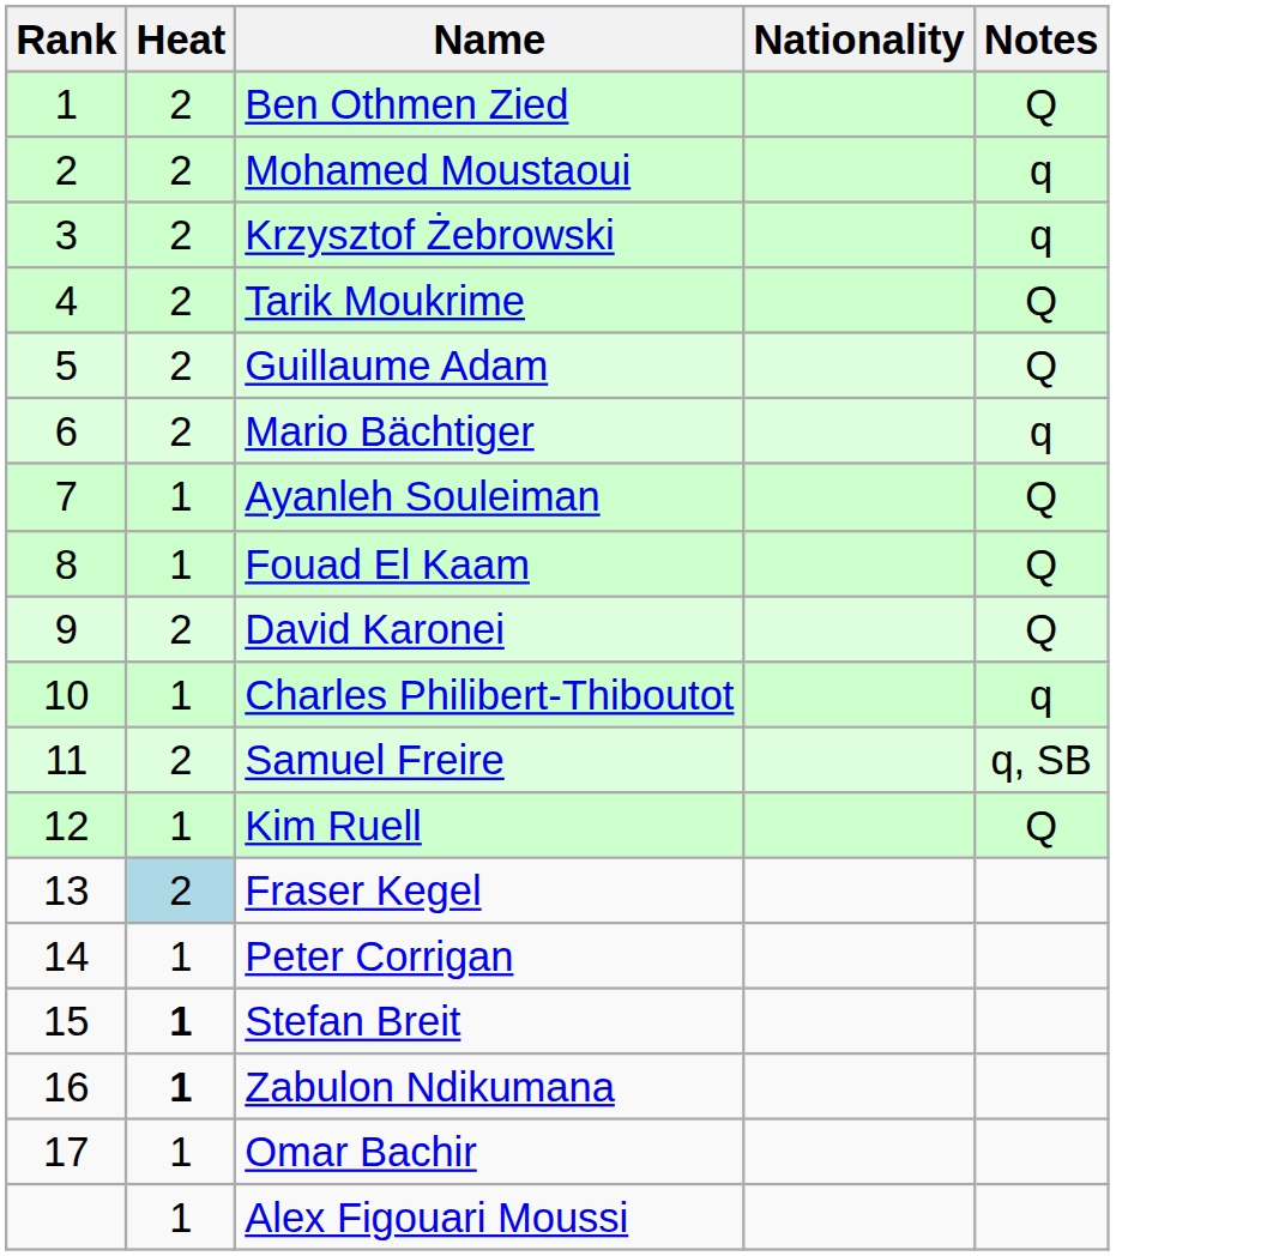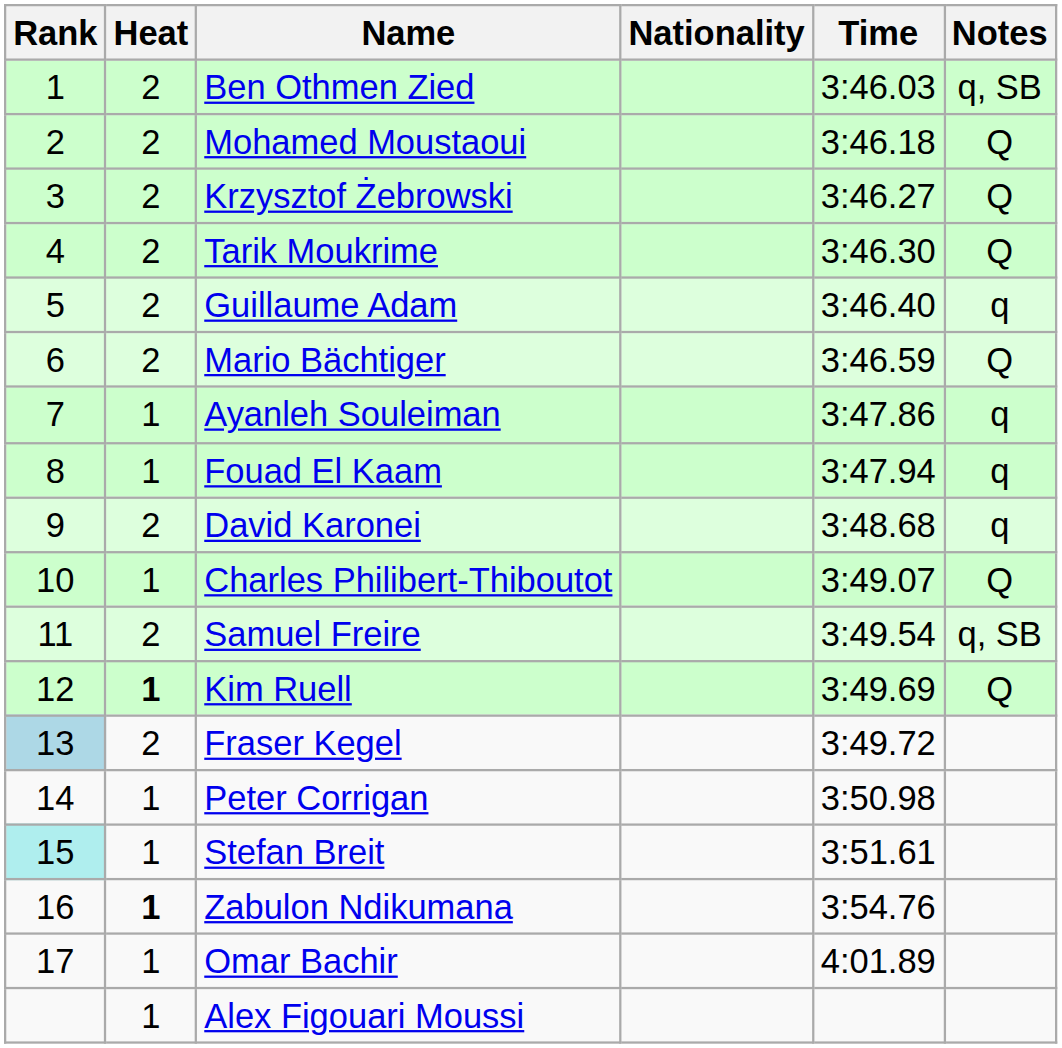+ column: Time | 3:46.03 | 3:46.18 | 3:46.27 | 3:46.30 | 3:46.40 | 3:46.59 | 3:47.86 | 3:47.94 | 3:48.68 | 3:49.07 | 3:49.54 | 3:49.69 | 3:49.72 | 3:50.98 | 3:51.61 | 3:54.76 | 4:01.89
Ben Othmen Zied | Notes: Q -> q, SB
Mohamed Moustaoui | Notes: q -> Q
Krzysztof Żebrowski | Notes: q -> Q
Guillaume Adam | Notes: Q -> q
Mario Bächtiger | Notes: q -> Q
Ayanleh Souleiman | Notes: Q -> q
Fouad El Kaam | Notes: Q -> q
David Karonei | Notes: Q -> q
Charles Philibert-Thiboutot | Notes: q -> Q
Kim Ruell | Heat: normal -> bold
Fraser Kegel | Rank: no background -> lightblue background
Fraser Kegel | Heat: lightblue background -> no background
Stefan Breit | Rank: no background -> paleturquoise background
Stefan Breit | Heat: bold -> normal
